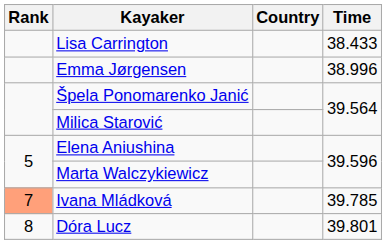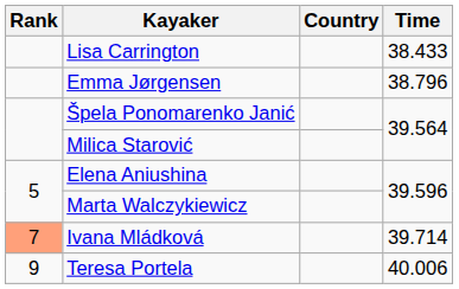Emma Jørgensen | Time: 38.996 -> 38.796
Ivana Mládková | Time: 39.785 -> 39.714
- row: 8 | Dóra Lucz | 39.801
+ row: 9 | Teresa Portela | 40.006
